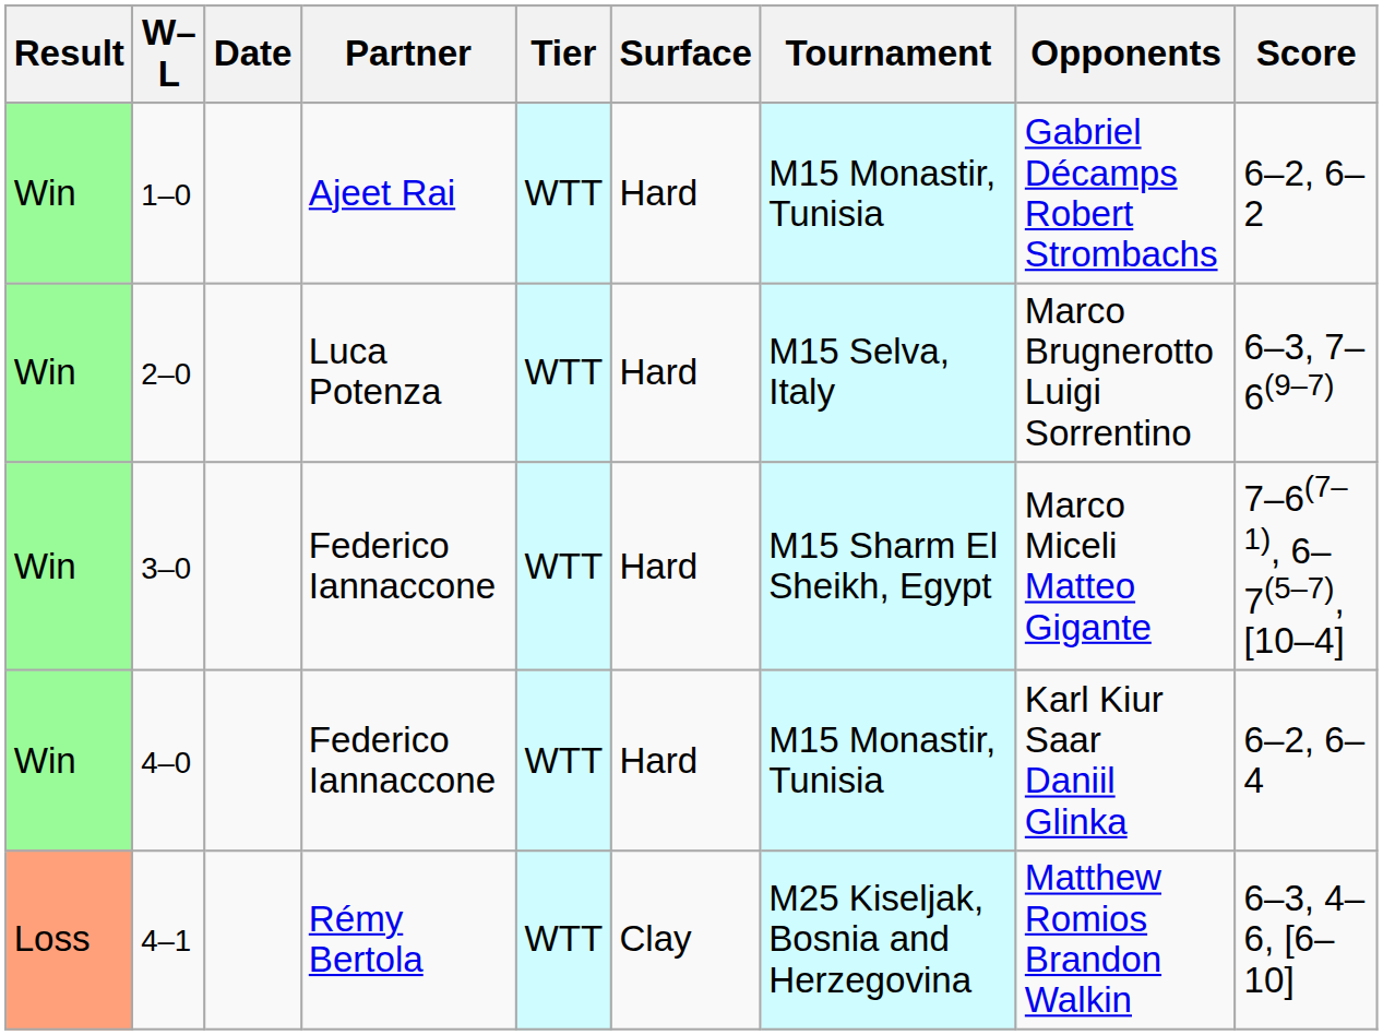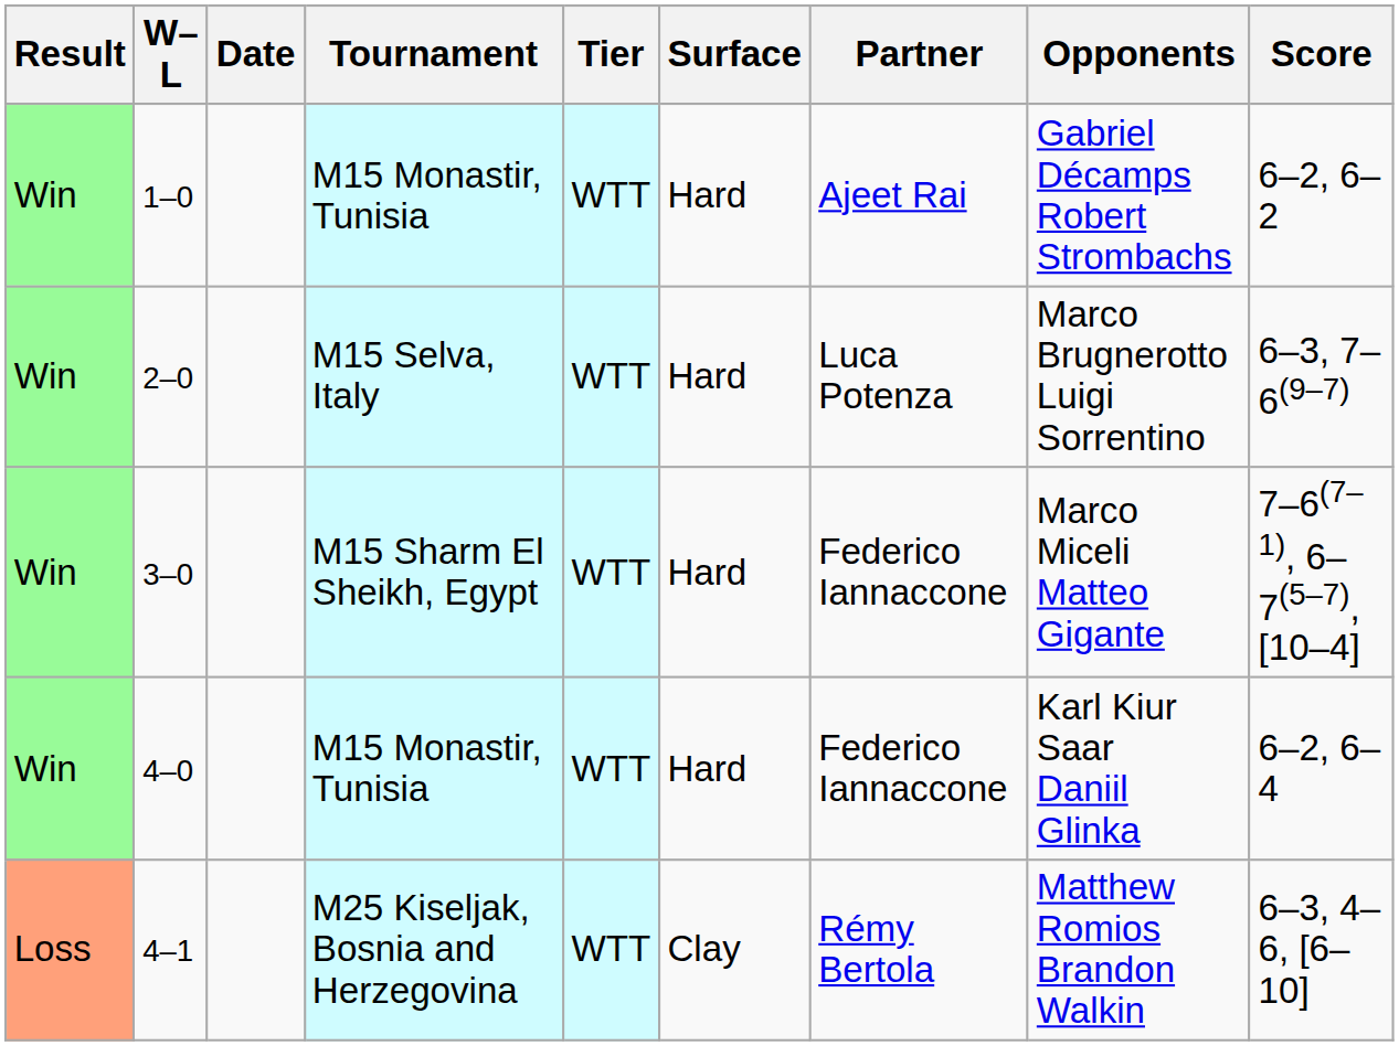columns swapped: Tournament <-> Partner
